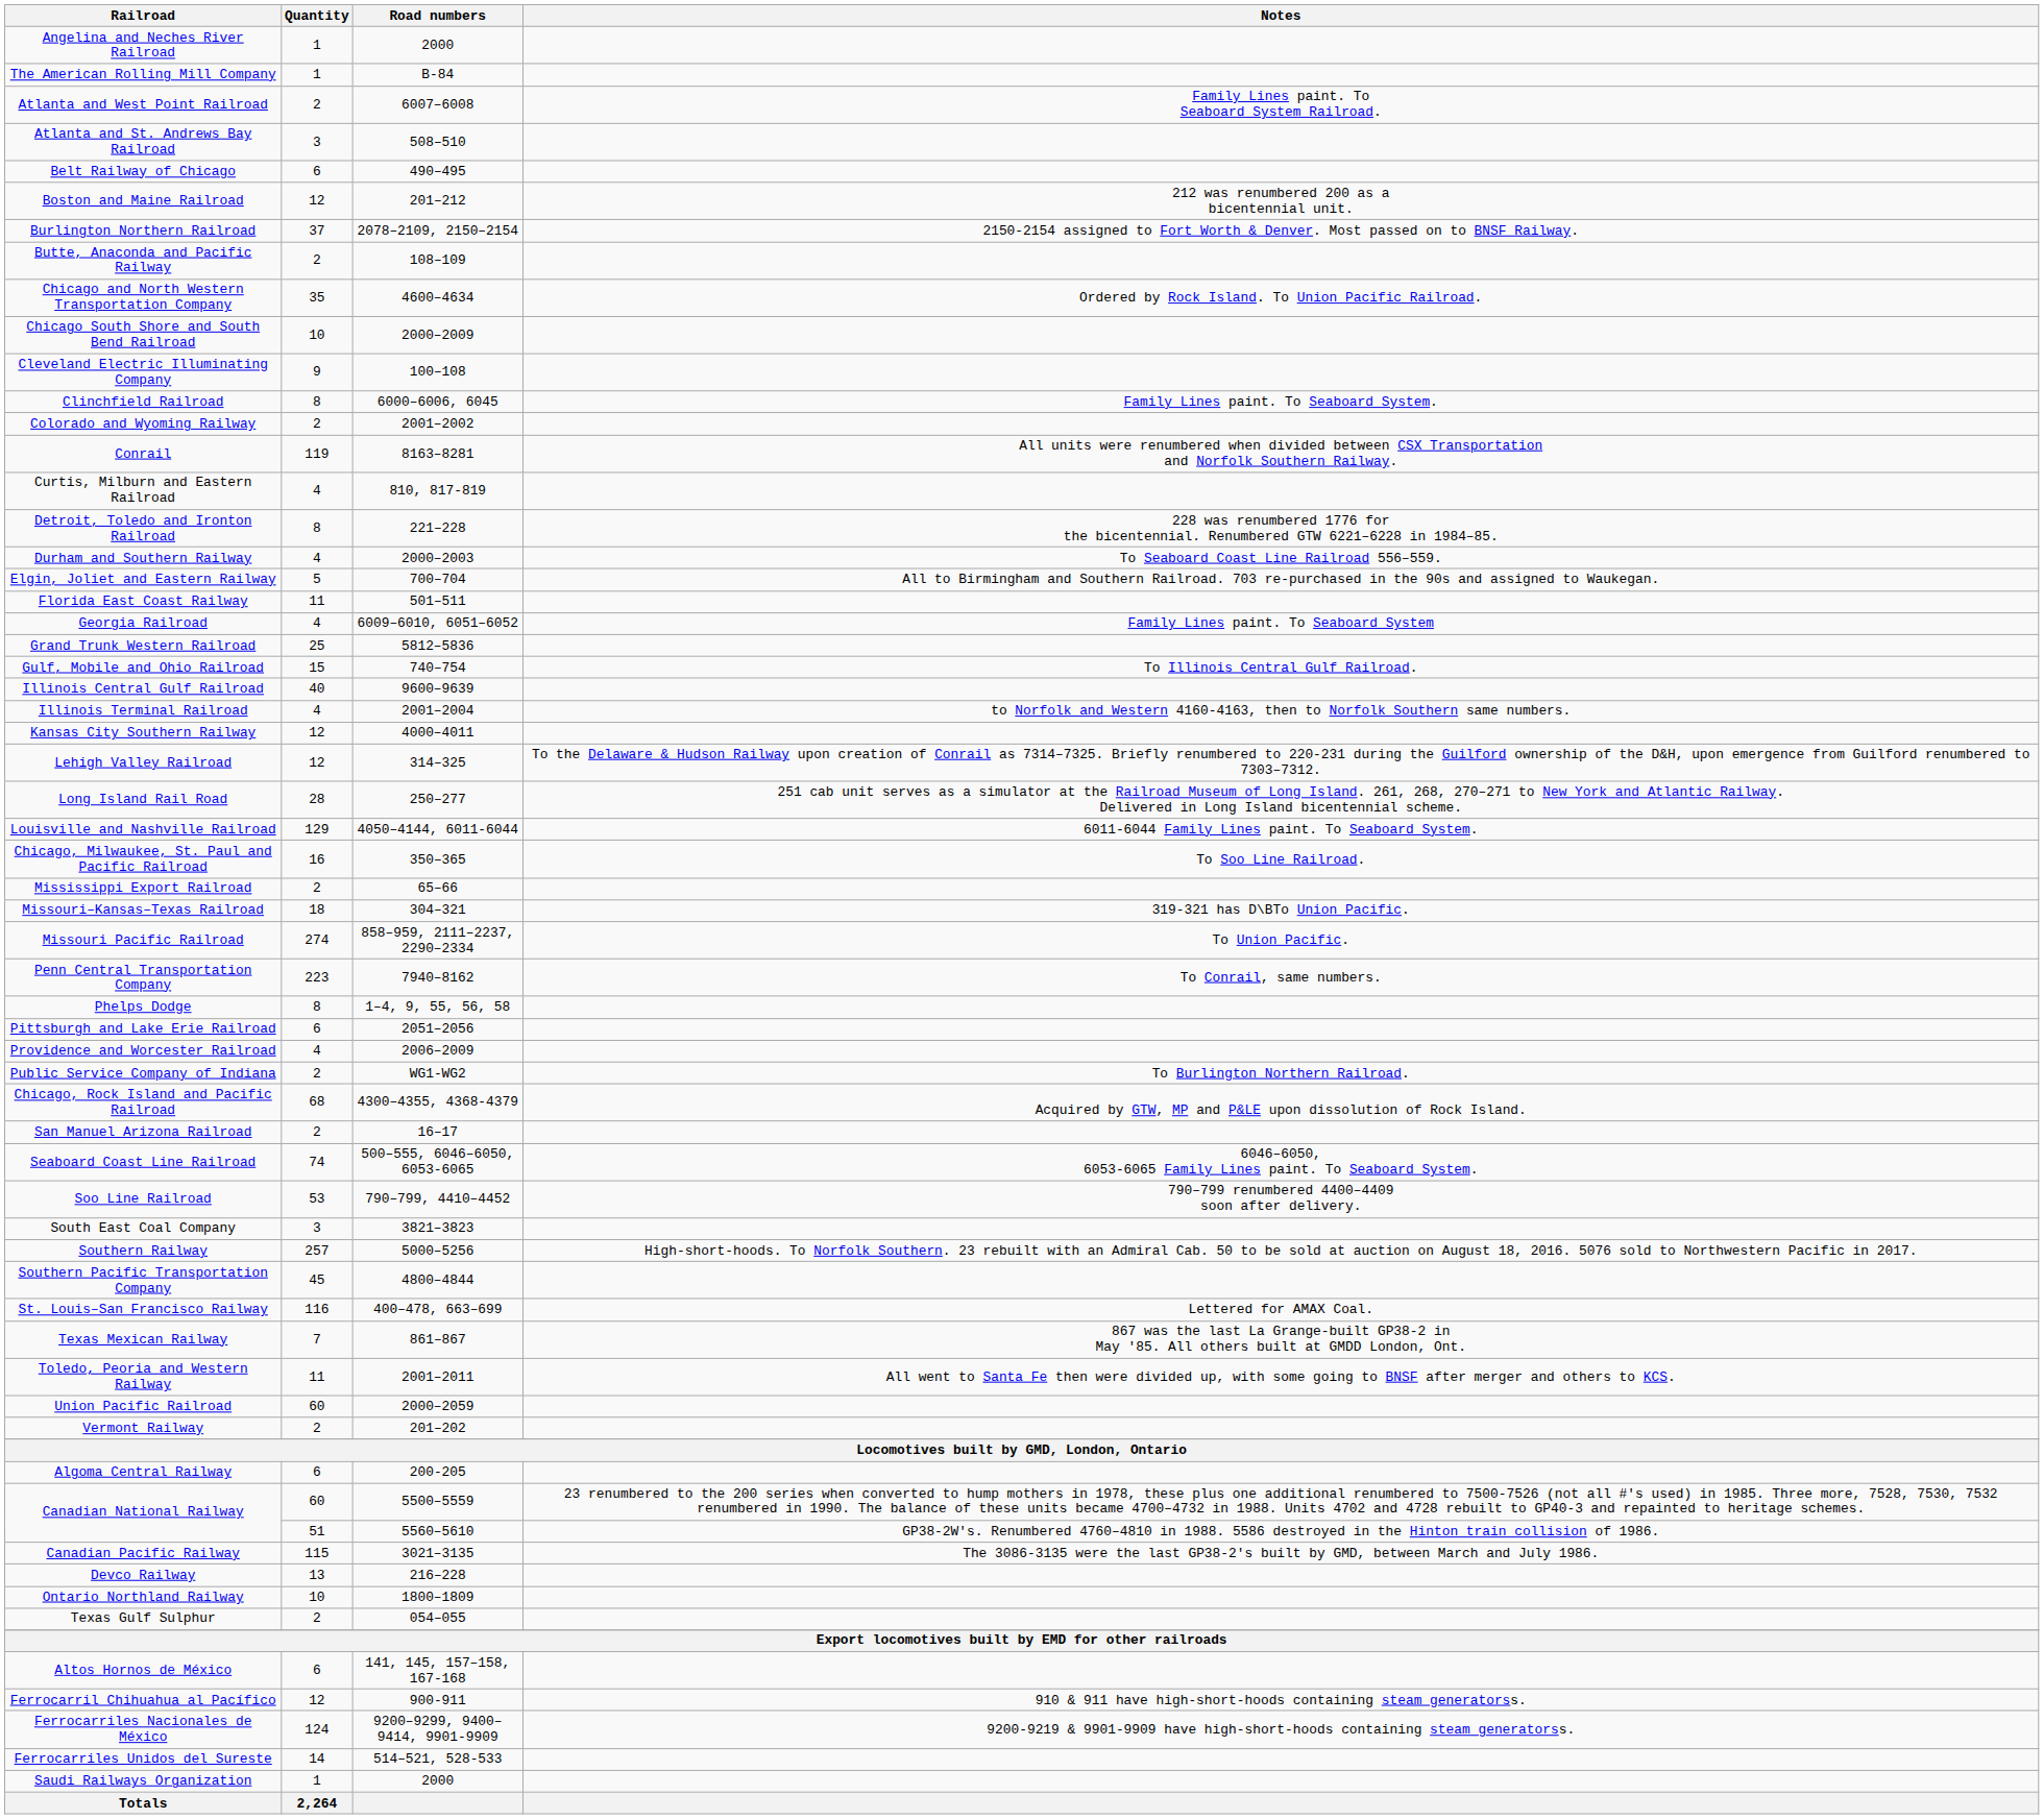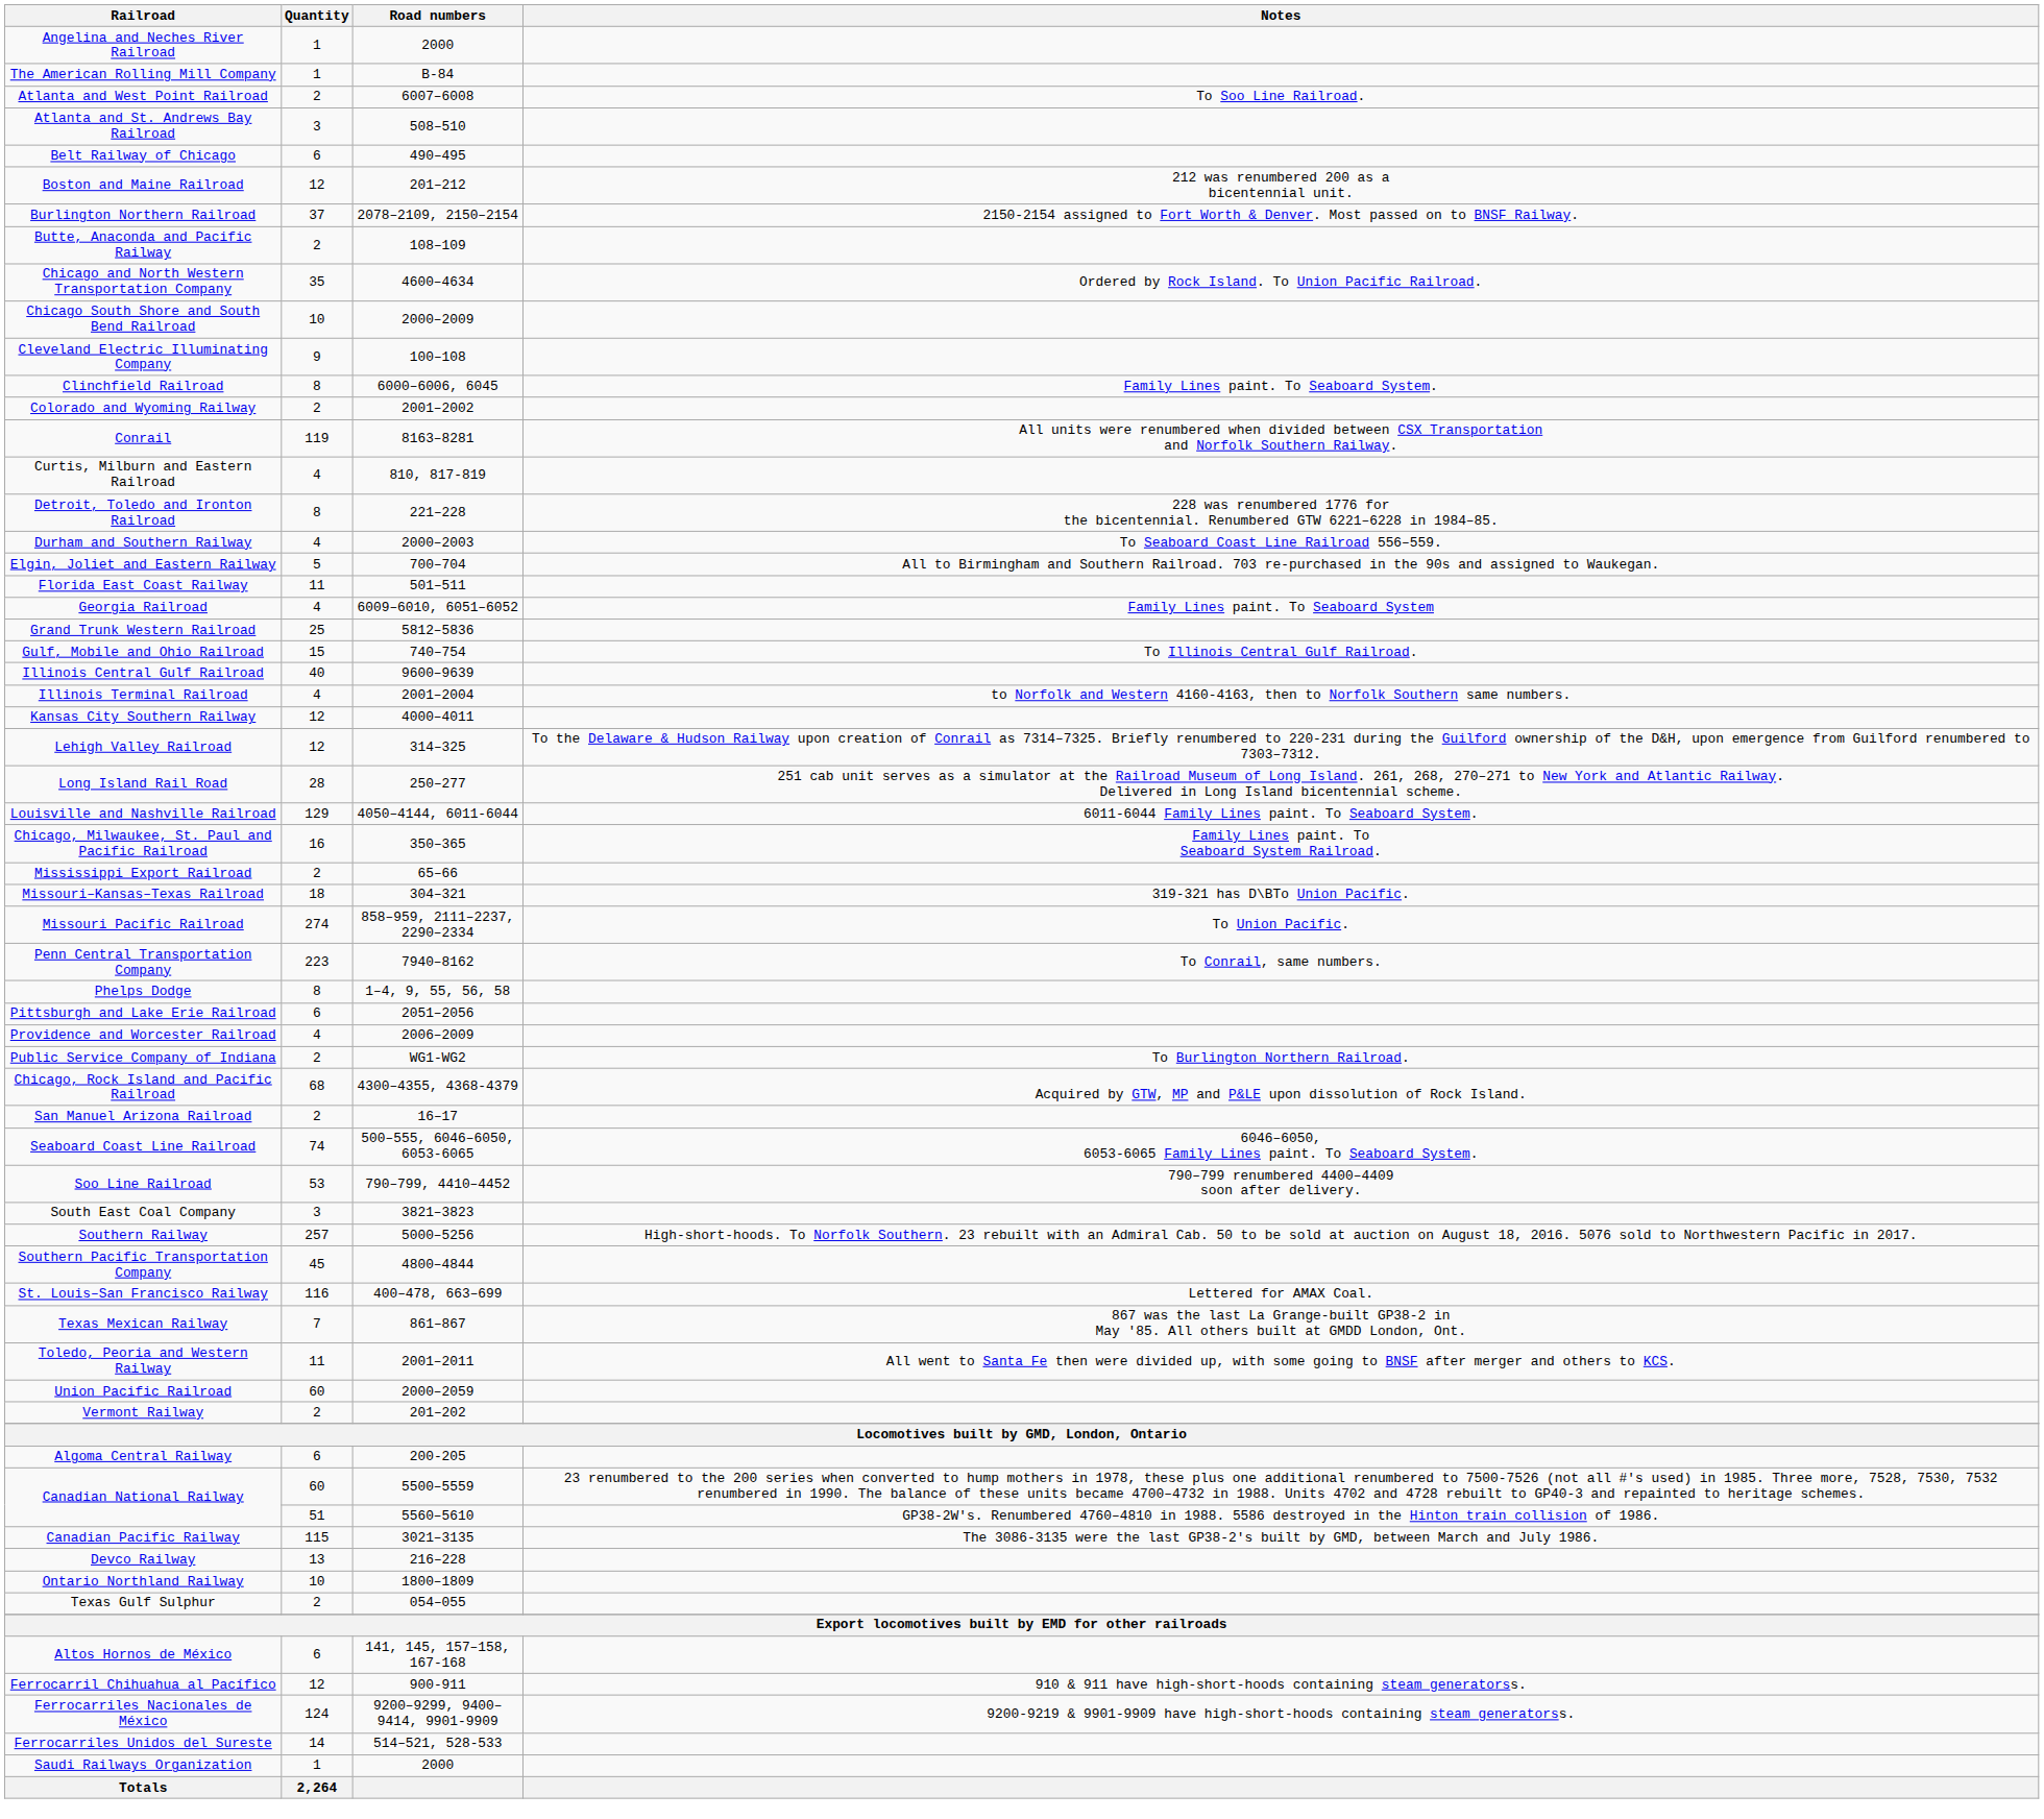Atlanta and West Point Railroad | Notes: Family Lines paint. To Seaboard System Railroad. -> To Soo Line Railroad.
Chicago, Milwaukee, St. Paul and Pacific Railroad | Notes: To Soo Line Railroad. -> Family Lines paint. To Seaboard System Railroad.
